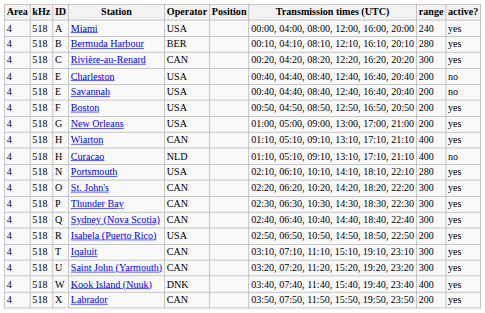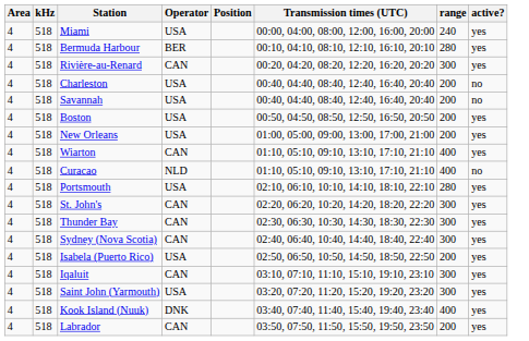- column: ID | A | B | C | E | E | F | G | H | H | N | O | P | Q | R | T | U | W | X
Saint John (Yarmouth) | Operator: CAN -> USA
